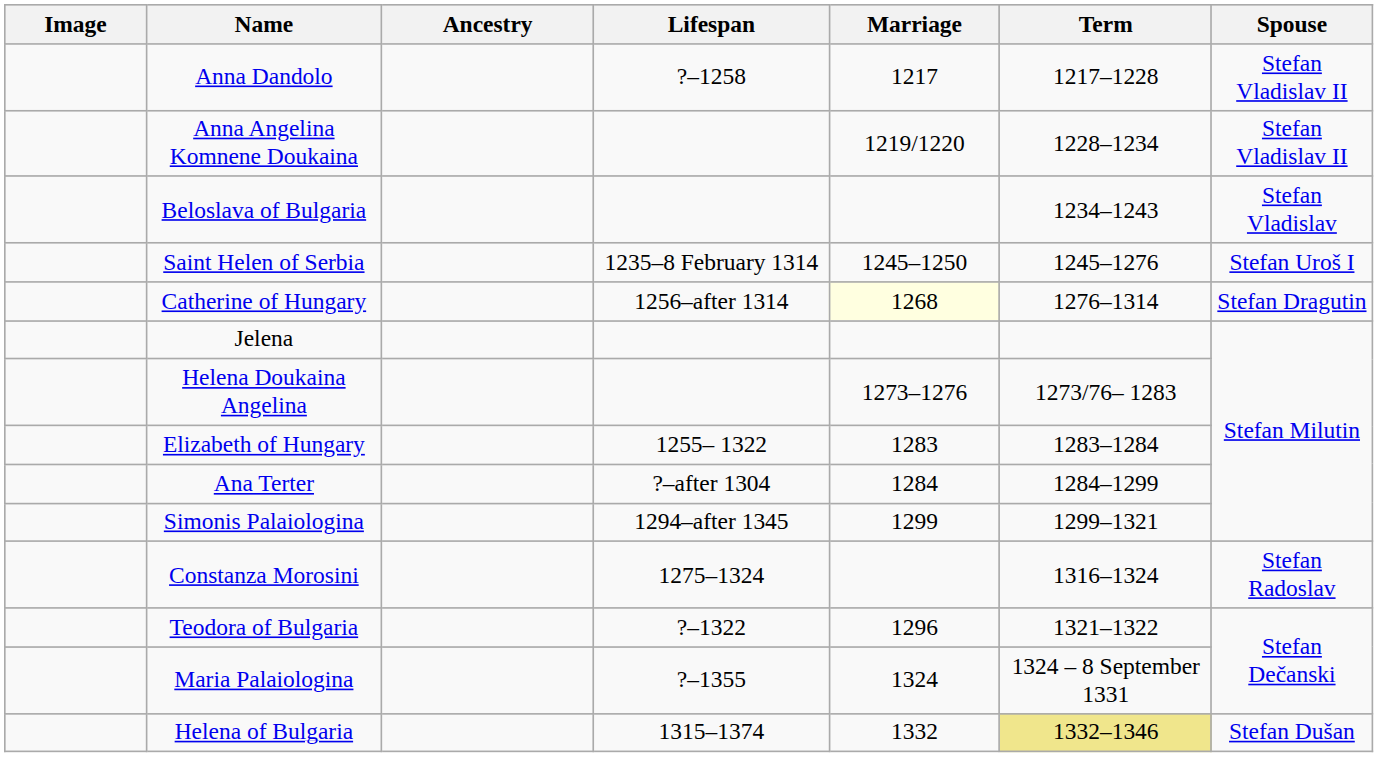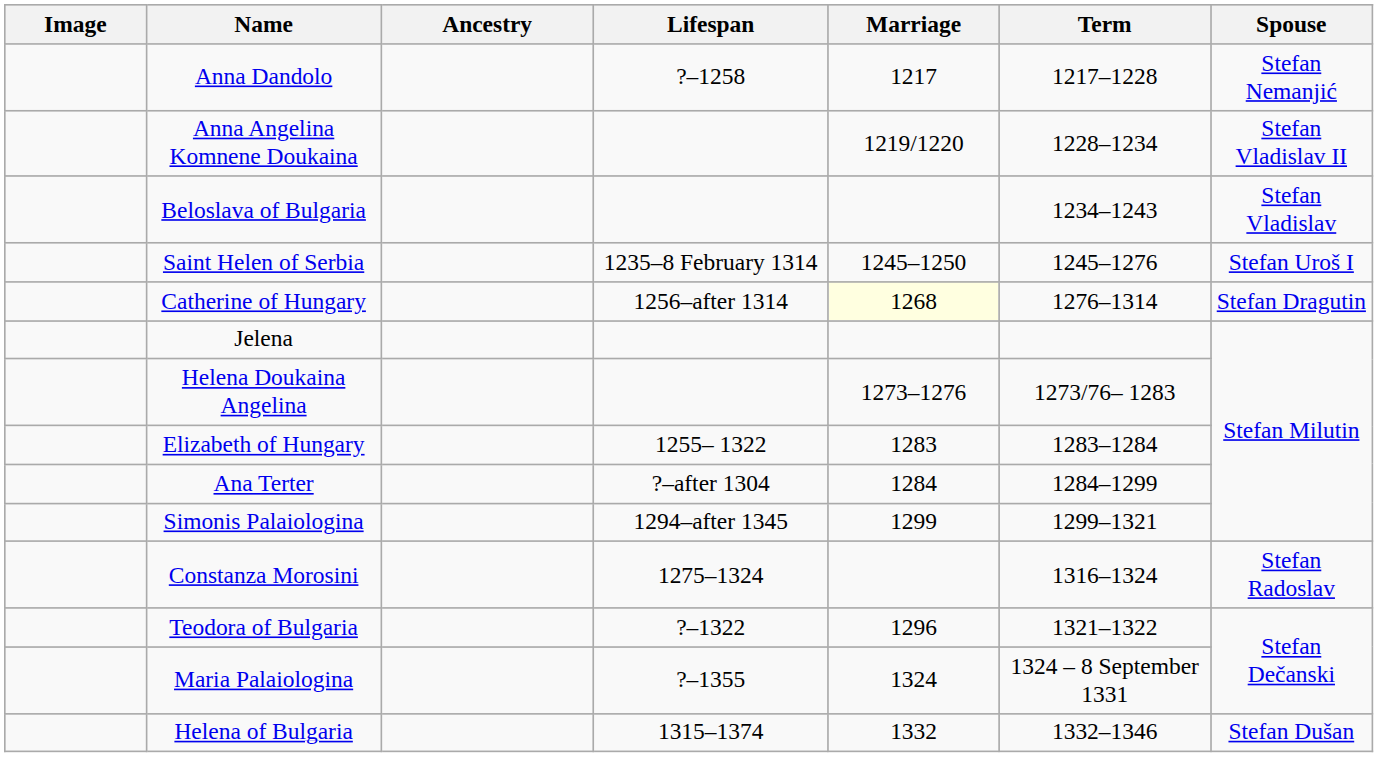Anna Dandolo | Spouse: Stefan Vladislav II -> Stefan Nemanjić
Helena of Bulgaria | Term: khaki background -> no background
